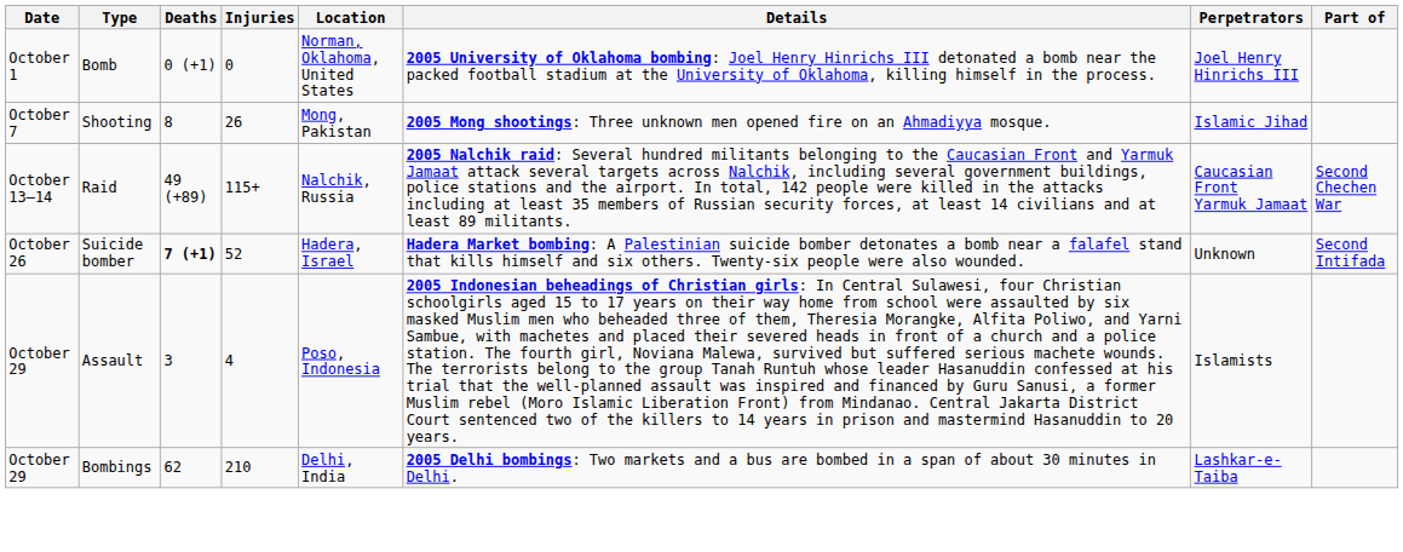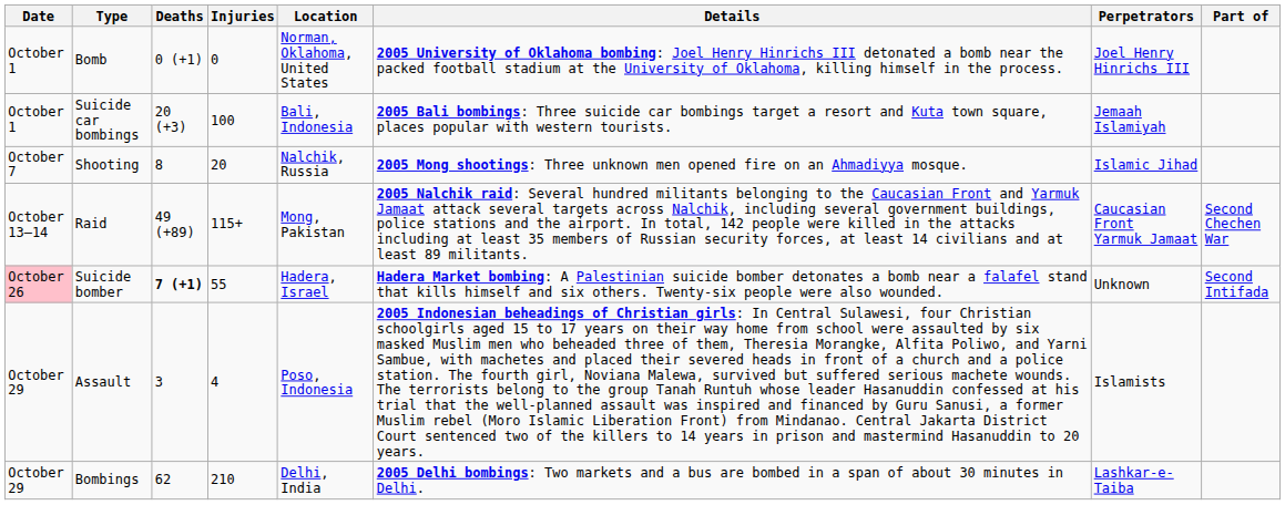+ row: October 1 | Suicide car bombings | 20 (+3) | 100 | Bali, Indonesia | 2005 Bali bombings: Three suicide car bombings target a resort and Kuta town square, places popular with western tourists. | Jemaah Islamiyah
Shooting | Injuries: 26 -> 20
Shooting | Location: Mong, Pakistan -> Nalchik, Russia
Raid | Location: Nalchik, Russia -> Mong, Pakistan
Suicide bomber | Date: no background -> pink background
Suicide bomber | Injuries: 52 -> 55
